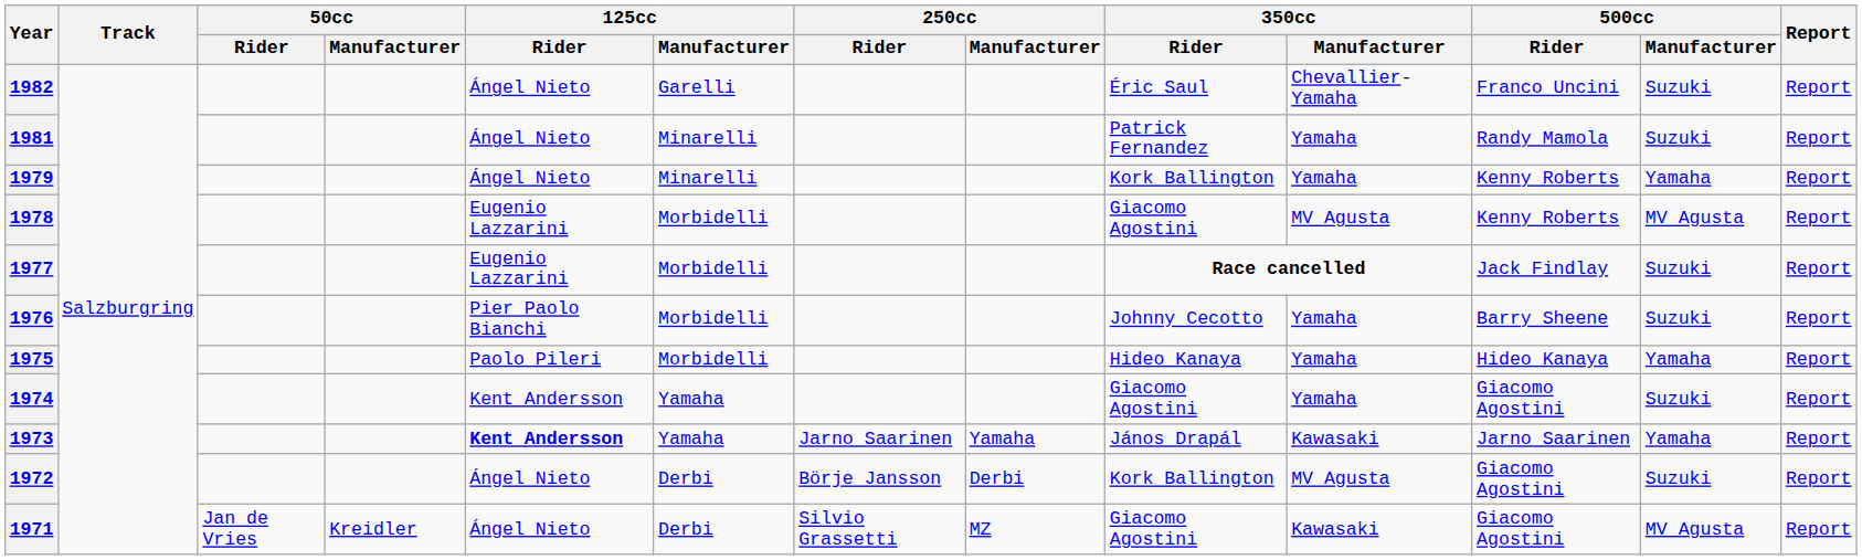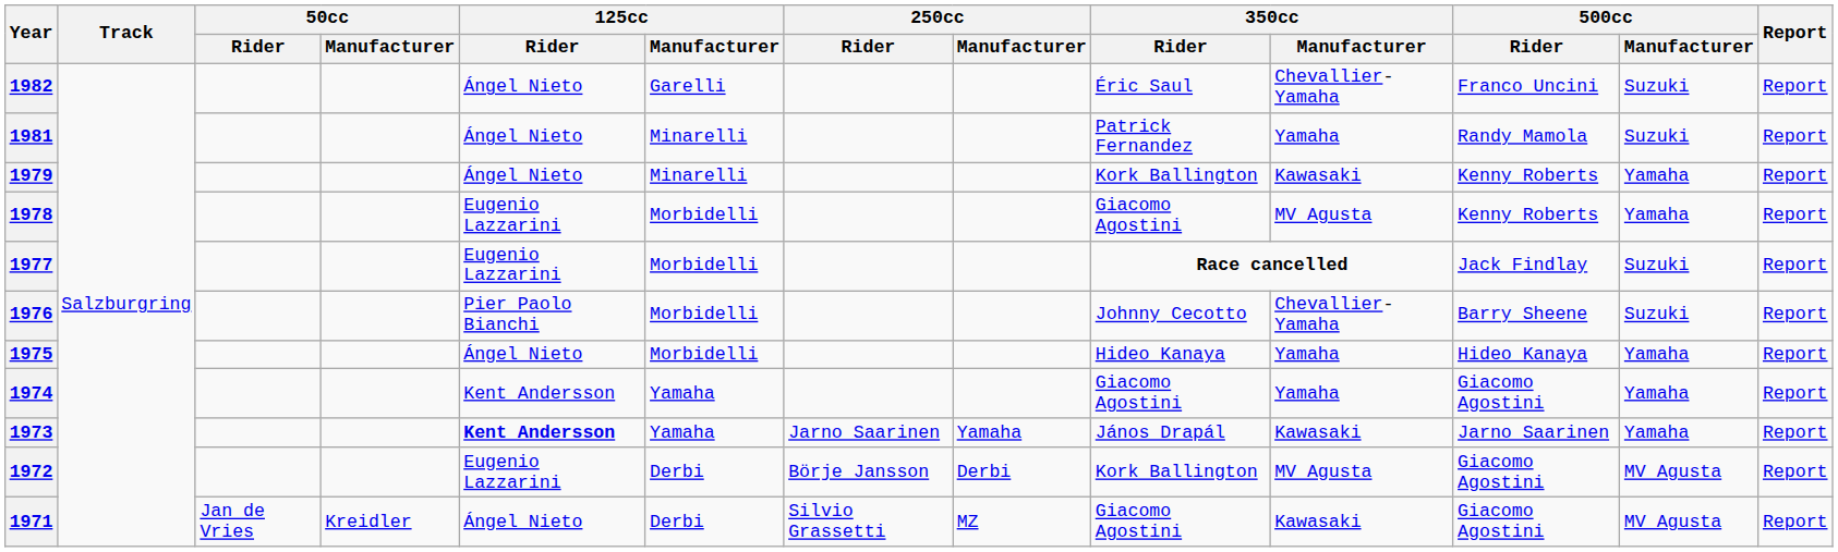1979 | 350cc / Manufacturer: Yamaha -> Kawasaki
1978 | 500cc / Manufacturer: MV Agusta -> Yamaha
1976 | 350cc / Manufacturer: Yamaha -> Chevallier-Yamaha
1975 | 125cc / Rider: Paolo Pileri -> Ángel Nieto
1974 | 500cc / Manufacturer: Suzuki -> Yamaha
1972 | 125cc / Rider: Ángel Nieto -> Eugenio Lazzarini
1972 | 500cc / Manufacturer: Suzuki -> MV Agusta
